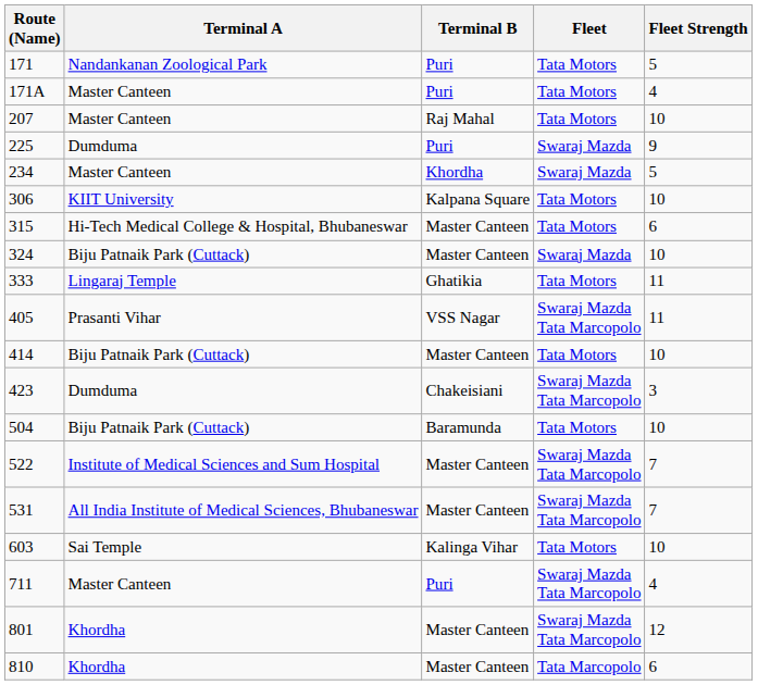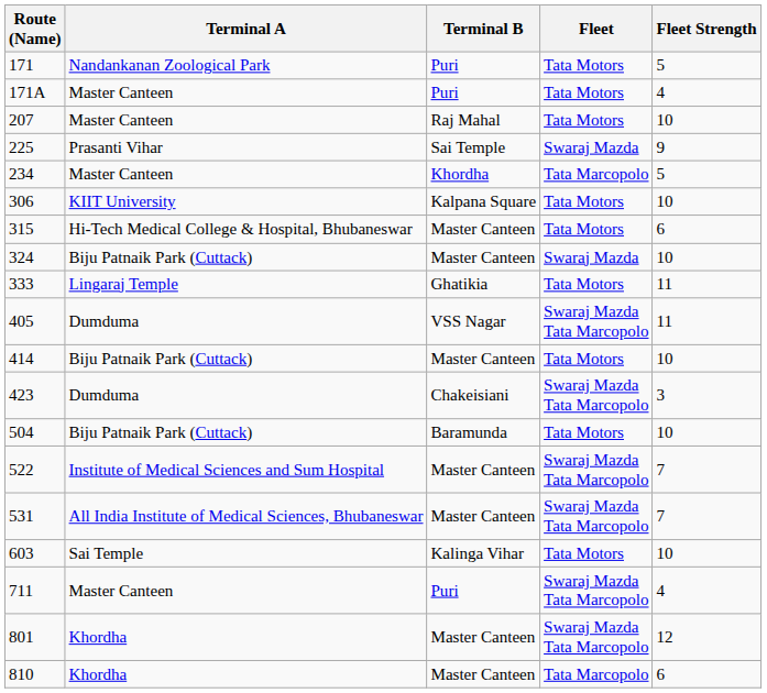225 | Terminal A: Dumduma -> Prasanti Vihar
225 | Terminal B: Puri -> Sai Temple
234 | Fleet: Swaraj Mazda -> Tata Marcopolo
405 | Terminal A: Prasanti Vihar -> Dumduma
